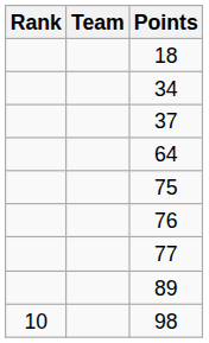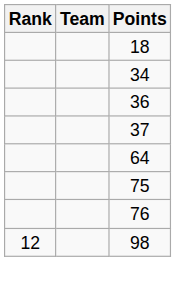+ row: 36
- row: 77
- row: 89
98 | Rank: 10 -> 12
